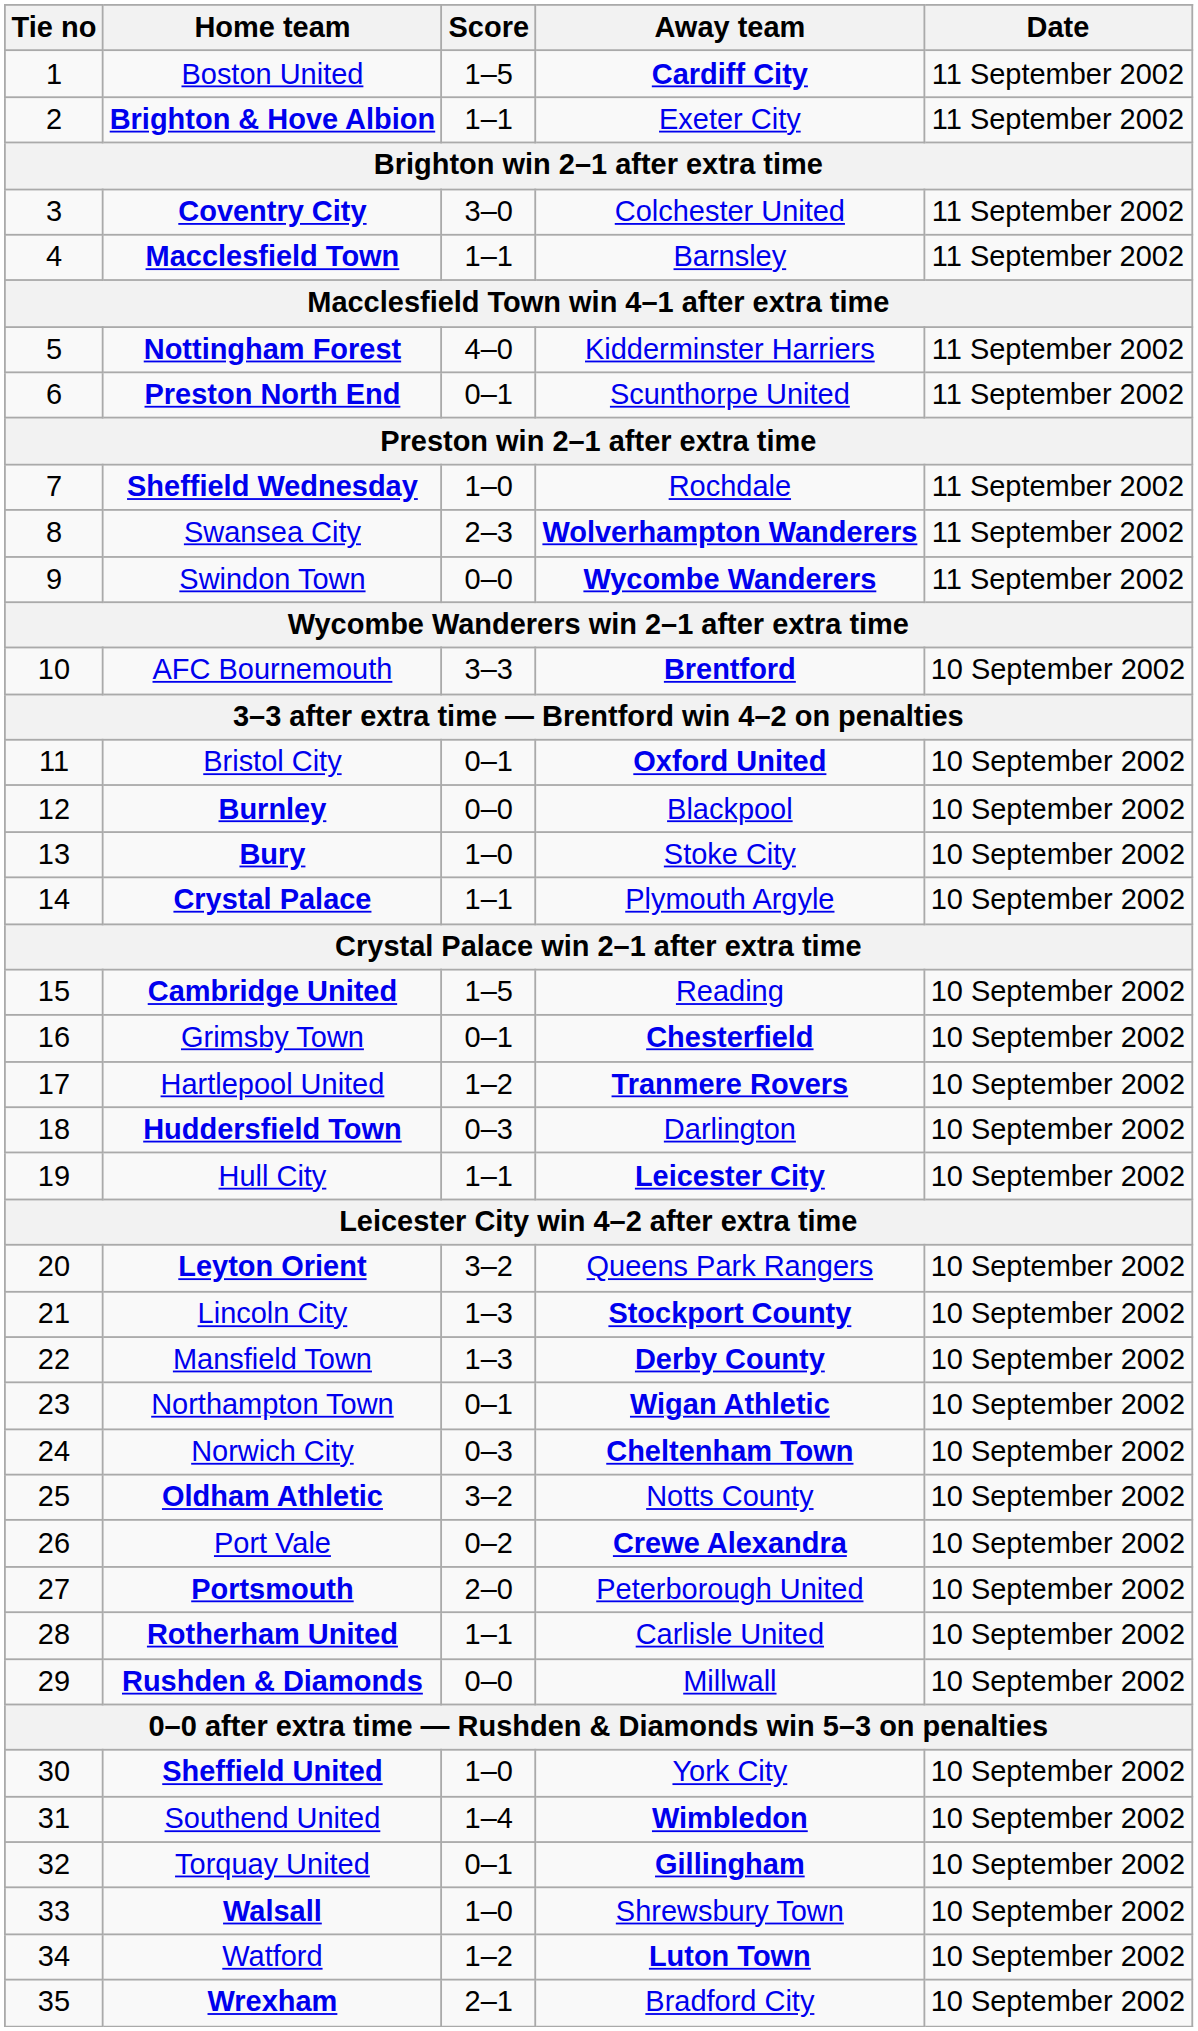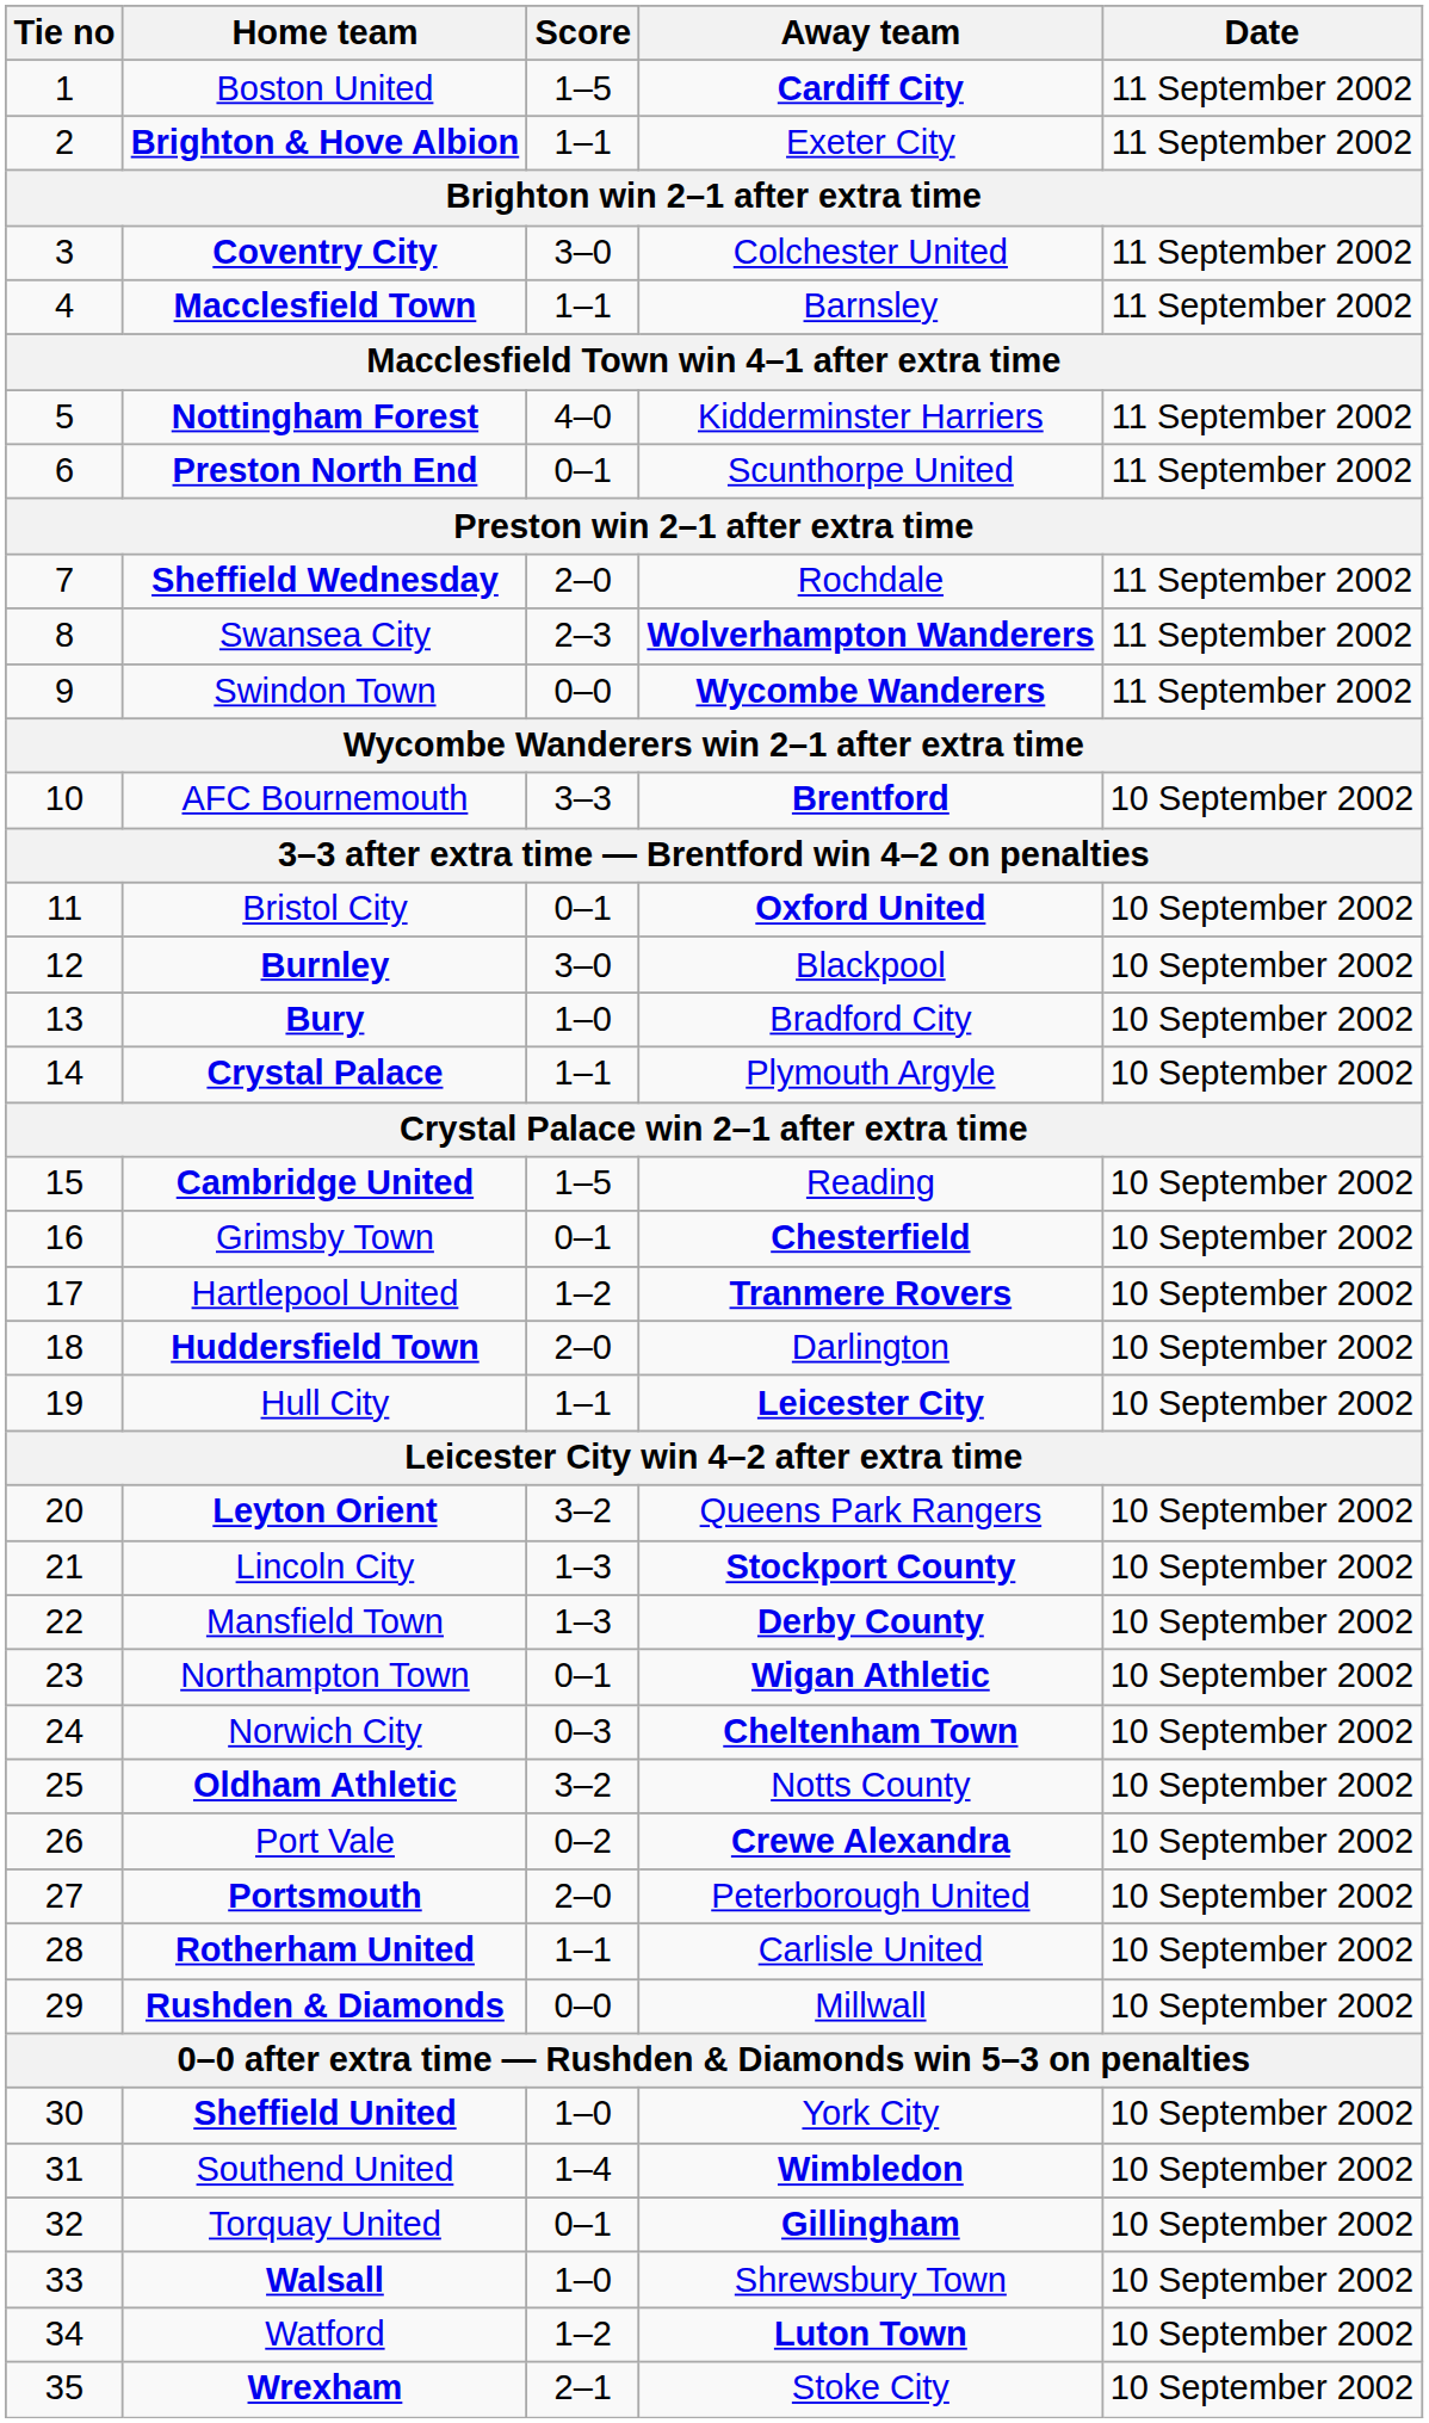Sheffield Wednesday | Score: 1–0 -> 2–0
Burnley | Score: 0–0 -> 3–0
Bury | Away team: Stoke City -> Bradford City
Huddersfield Town | Score: 0–3 -> 2–0
Wrexham | Away team: Bradford City -> Stoke City
